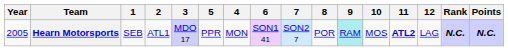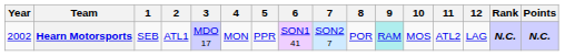columns swapped: 4 <-> 5
Hearn Motorsports | Year: 2005 -> 2002
Hearn Motorsports | 11: bold -> normal
